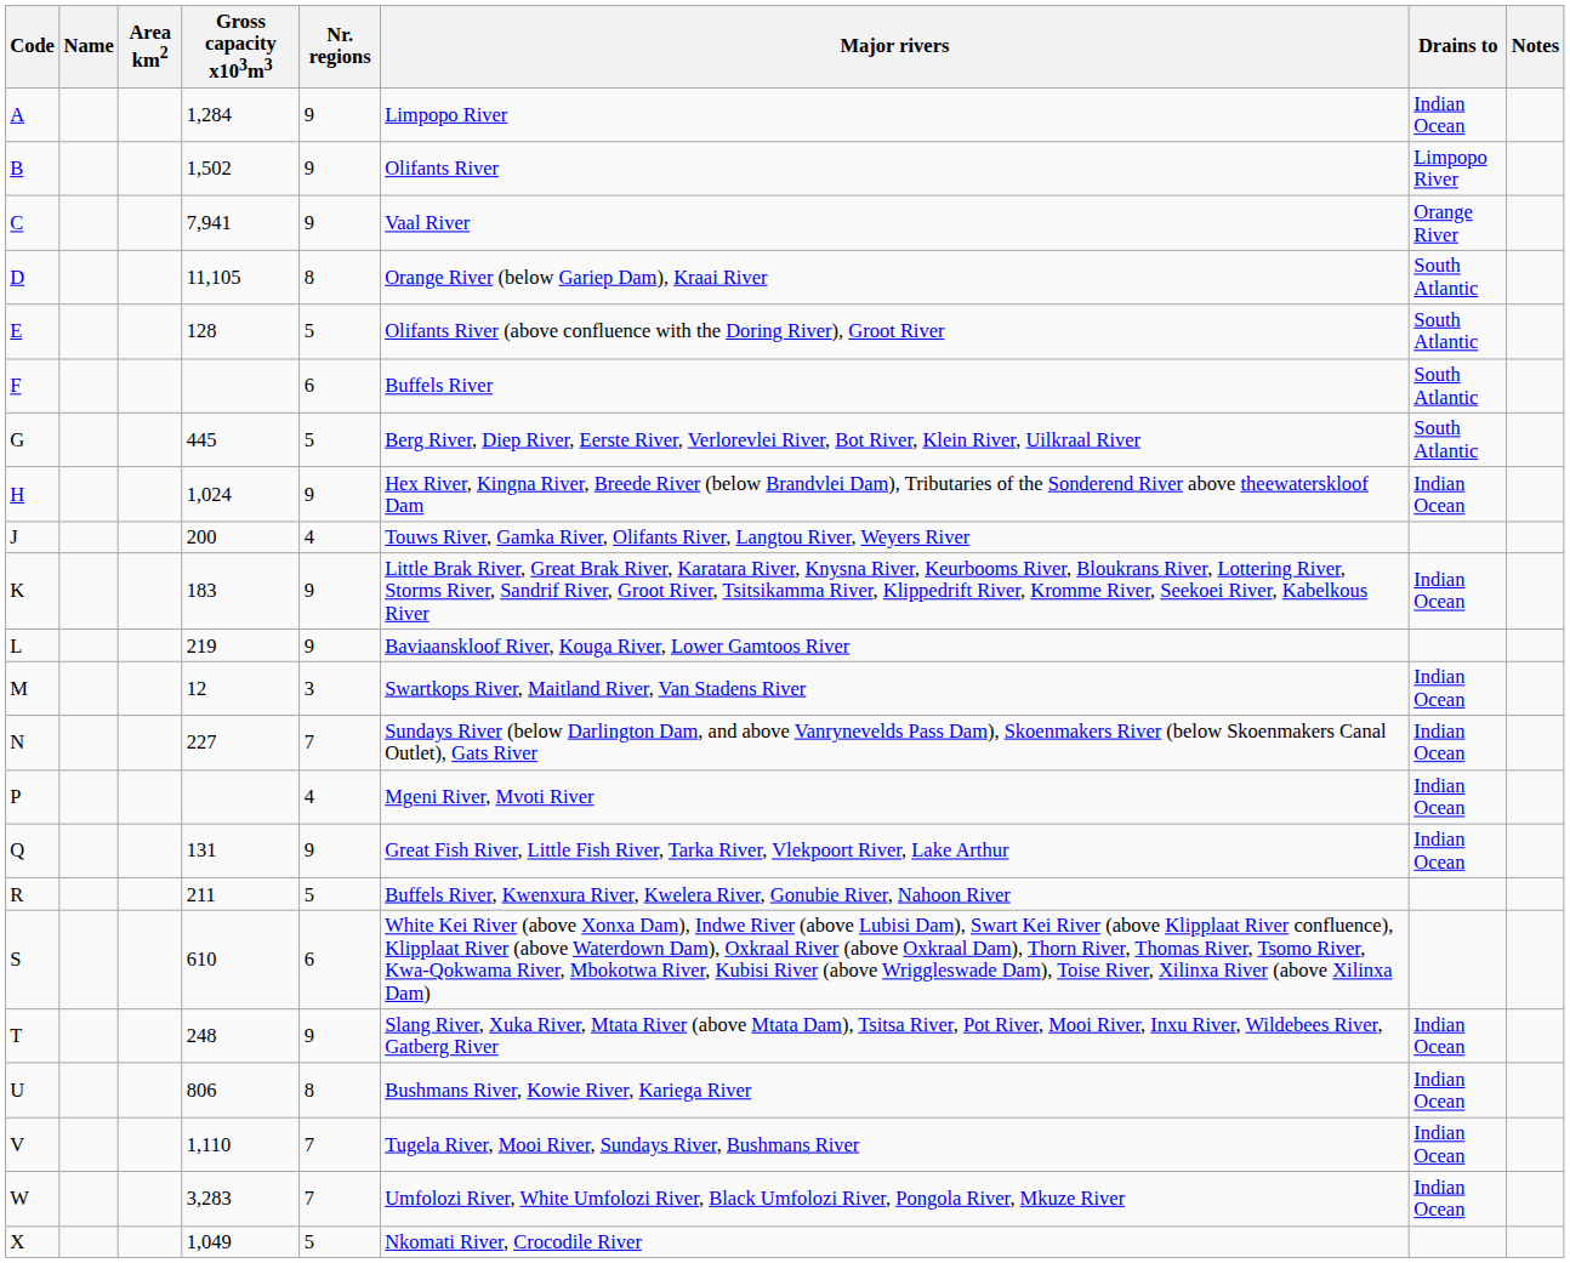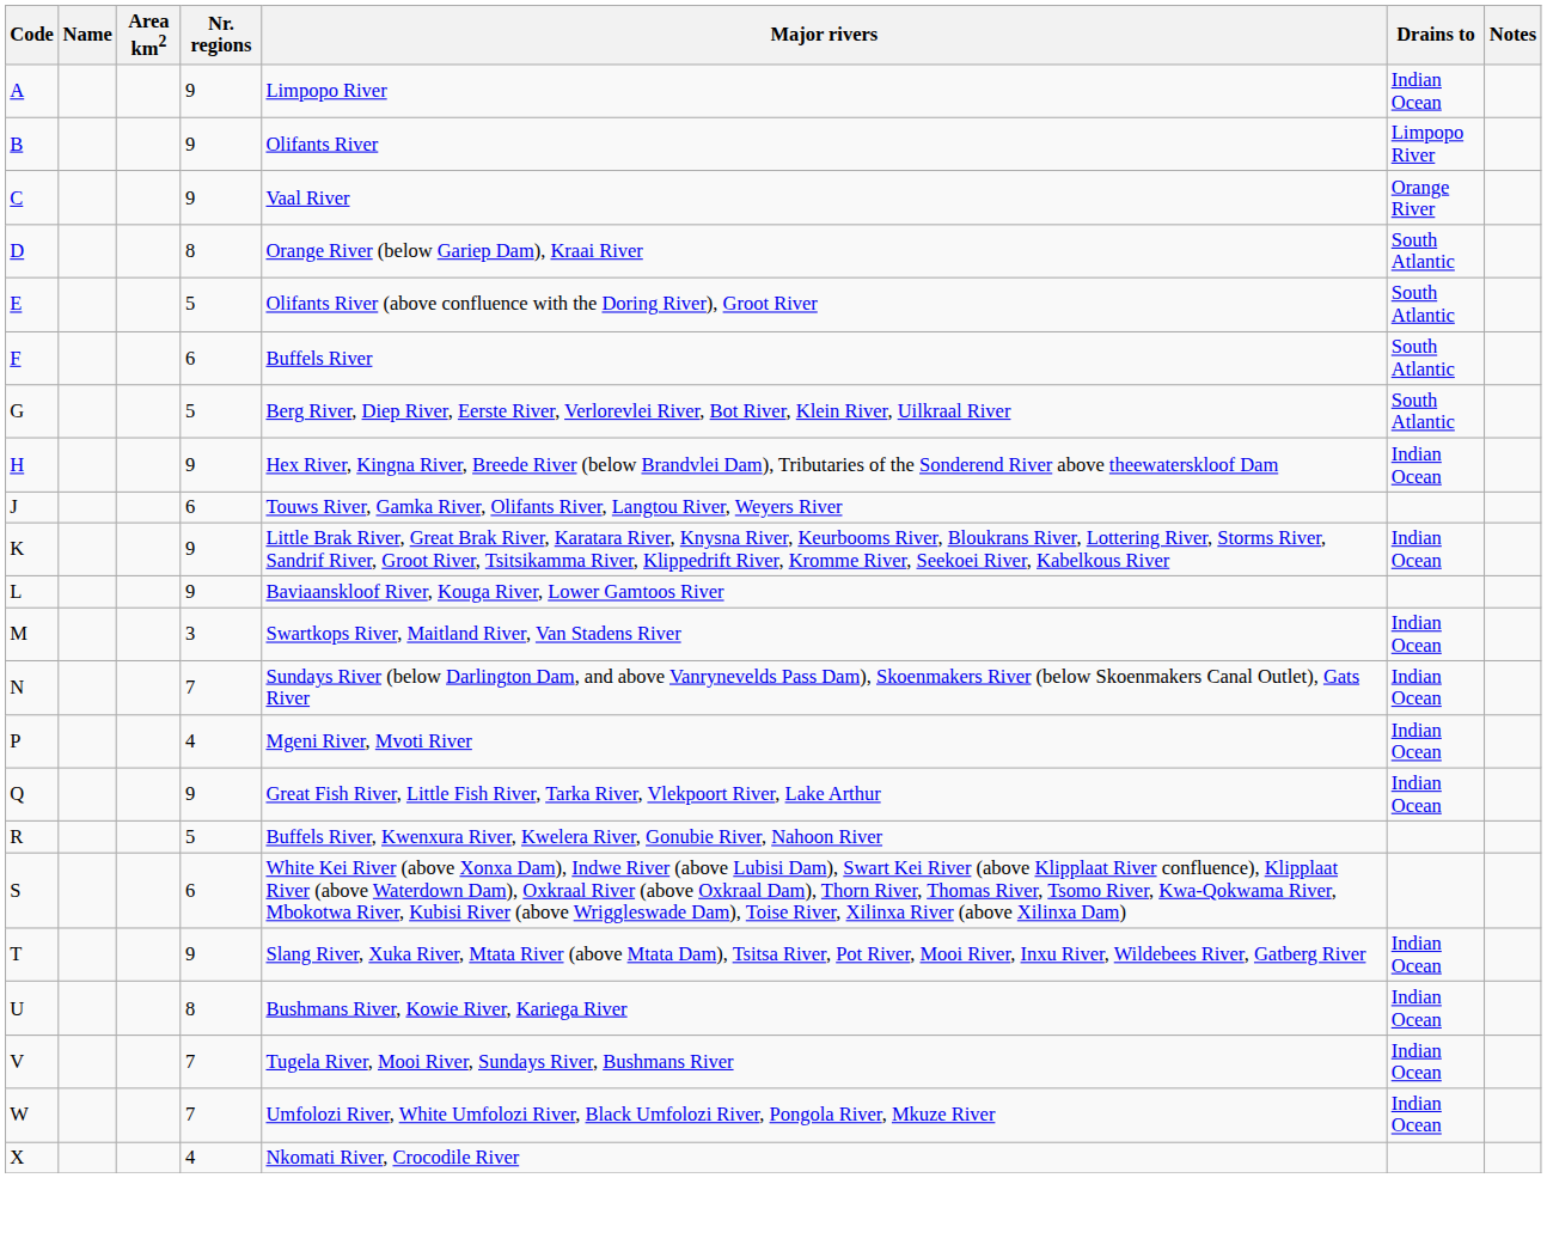- column: Gross capacity x103m3 | 1,284 | 1,502 | 7,941 | 11,105 | 128 | 445 | 1,024 | 200 | 183 | 219 | 12 | 227 | 131 | 211 | 610 | 248 | 806 | 1,110 | 3,283 | 1,049
J | Nr. regions: 4 -> 6
X | Nr. regions: 5 -> 4
